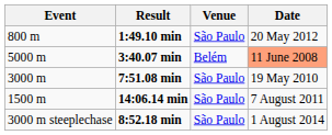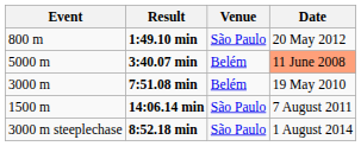7:51.08 min | Venue: São Paulo -> Belém
